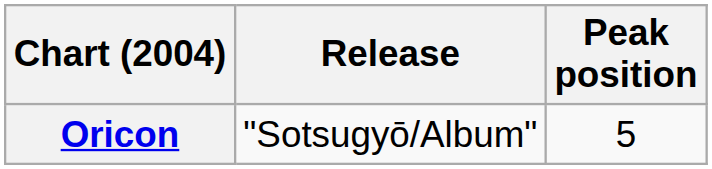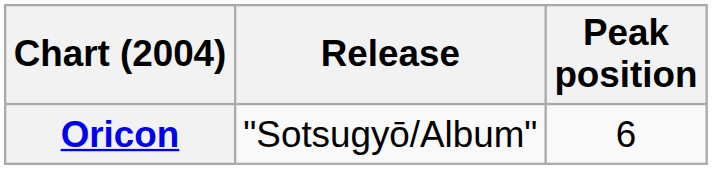Oricon | Peak position: 5 -> 6
